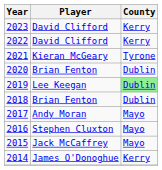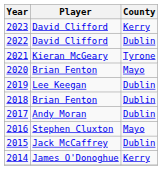2022 | County: Kerry -> Dublin
2020 | County: Dublin -> Mayo
2019 | County: lightgreen background -> no background
2017 | County: Mayo -> Dublin
2015 | County: Mayo -> Dublin
